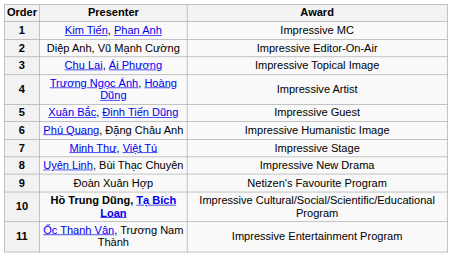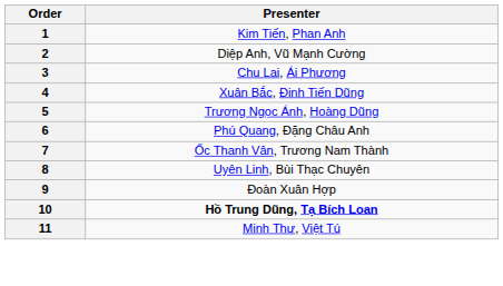- column: Award | Impressive MC | Impressive Editor-On-Air | Impressive Topical Image | Impressive Artist | Impressive Guest | Impressive Humanistic Image | Impressive Stage | Impressive New Drama | Netizen's Favourite Program | Impressive Cultural/Social/Scientific/Educational Program | Impressive Entertainment Program
4 | Presenter: Trương Ngọc Ánh, Hoàng Dũng -> Xuân Bắc, Đinh Tiến Dũng
5 | Presenter: Xuân Bắc, Đinh Tiến Dũng -> Trương Ngọc Ánh, Hoàng Dũng
7 | Presenter: Minh Thư, Việt Tú -> Ốc Thanh Vân, Trương Nam Thành
11 | Presenter: Ốc Thanh Vân, Trương Nam Thành -> Minh Thư, Việt Tú
